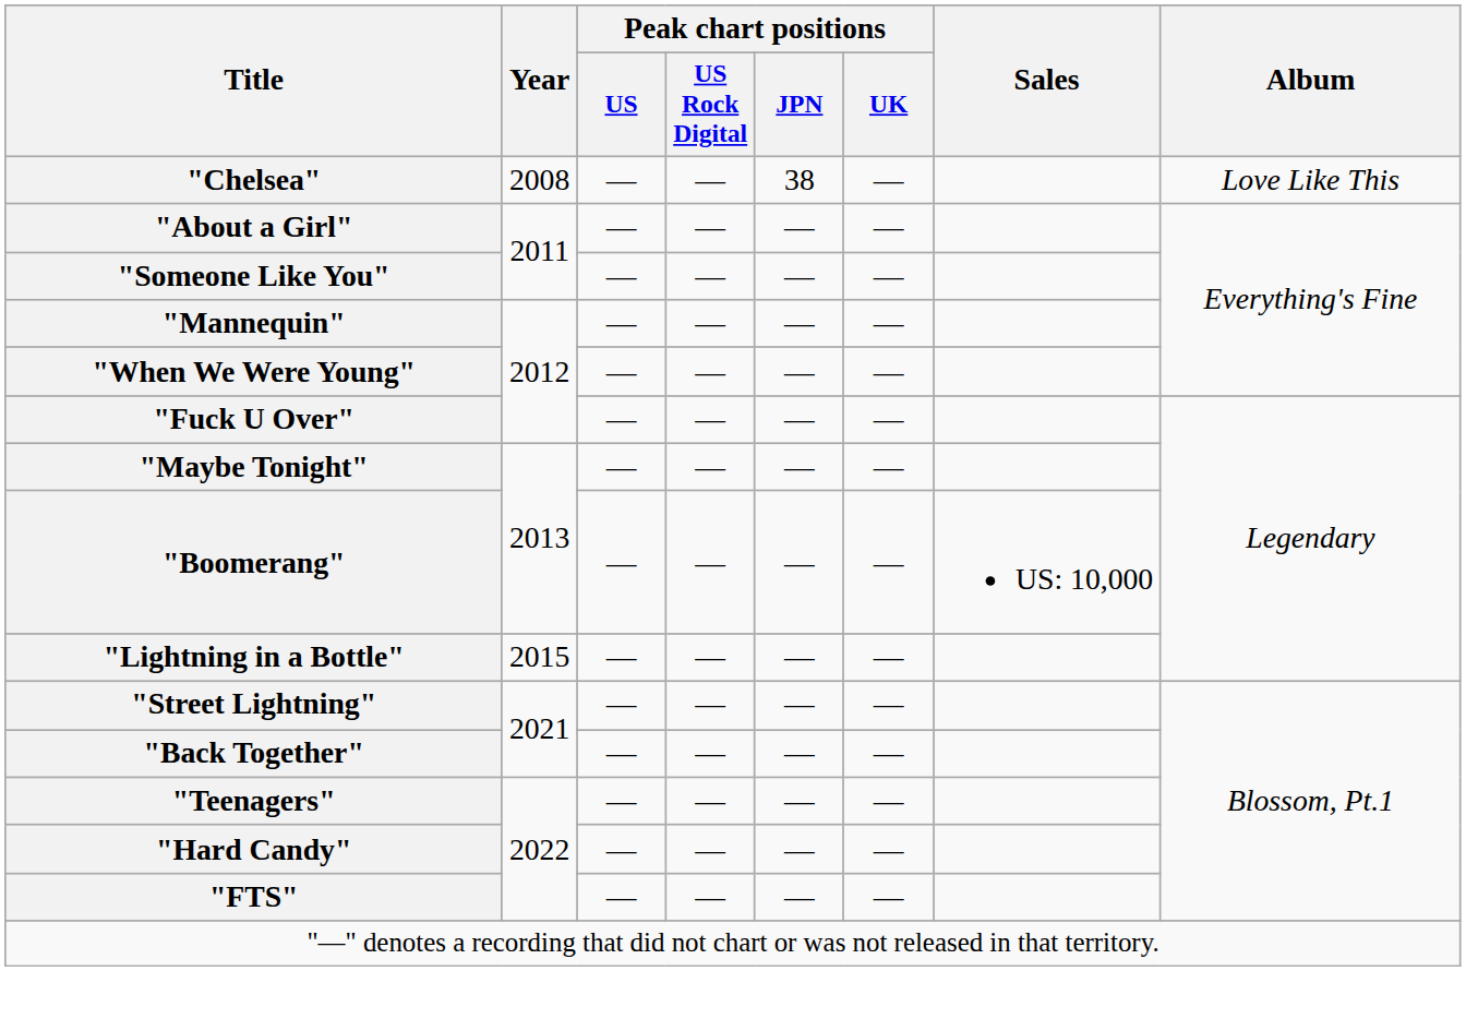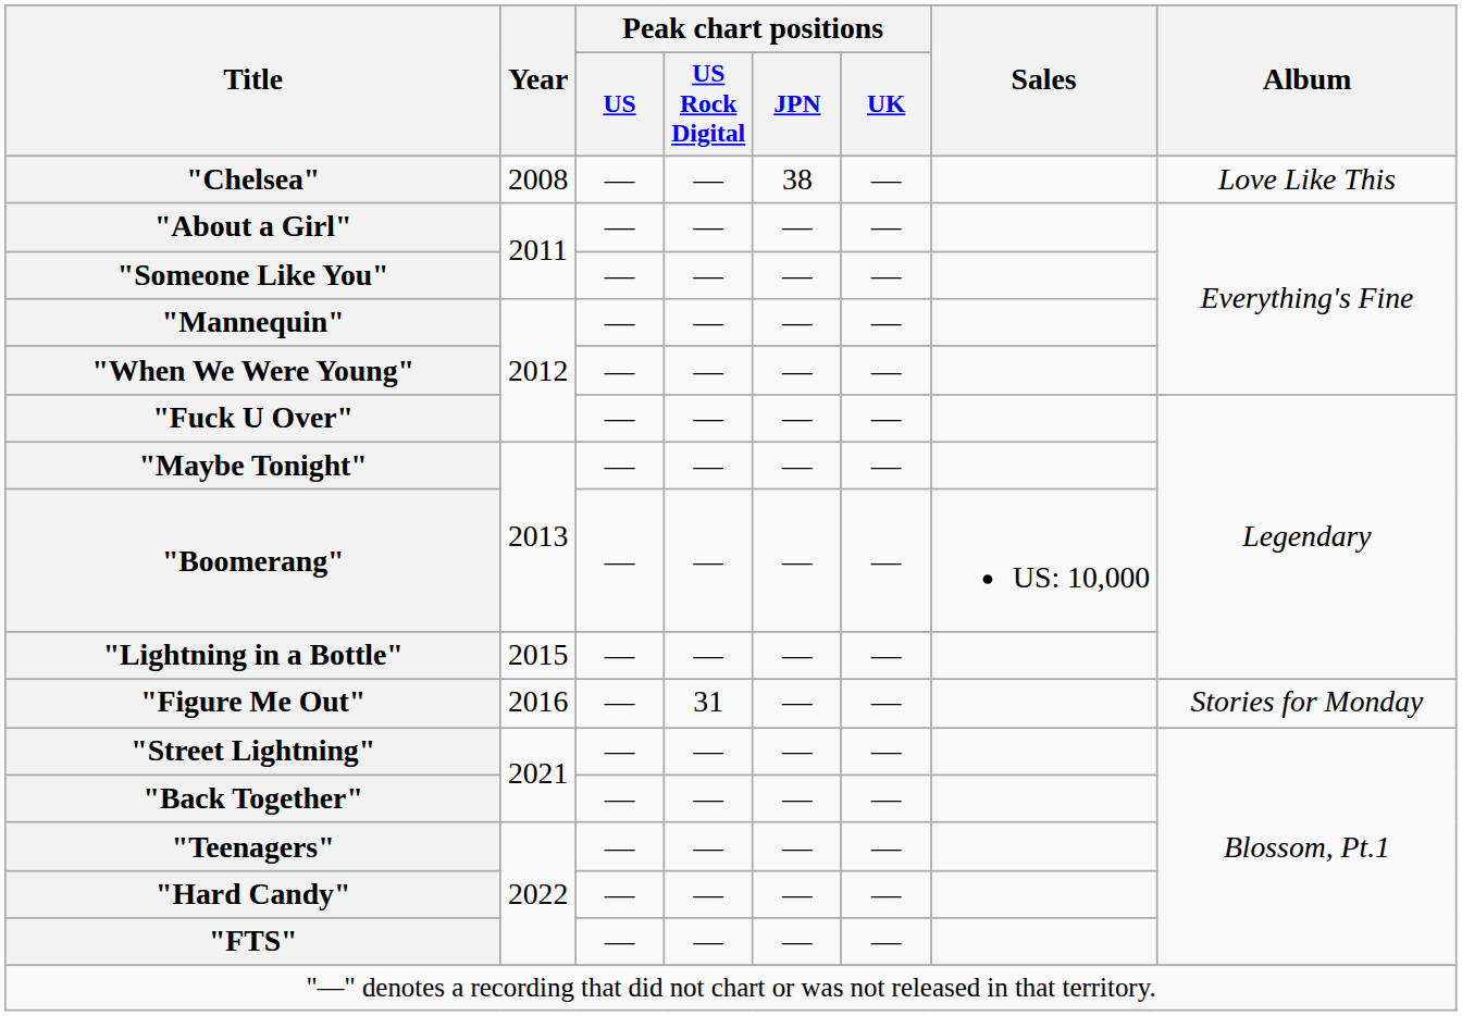+ row: "Figure Me Out" | 2016 | — | 31 | — | — | Stories for Monday
